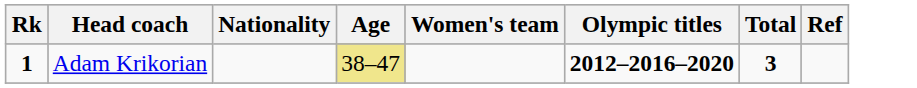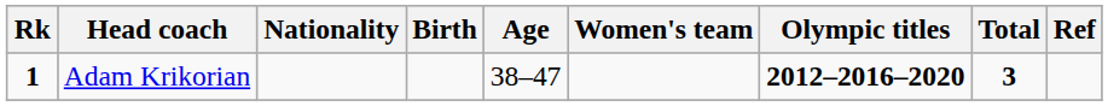+ column: Birth
Adam Krikorian | Age: khaki background -> no background
